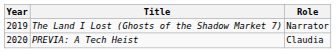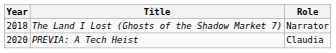The Land I Lost (Ghosts of the Shadow Market 7) | Year: 2019 -> 2018
